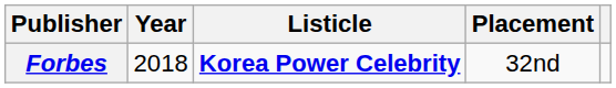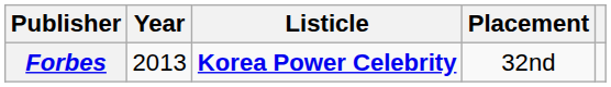Forbes | Year: 2018 -> 2013
